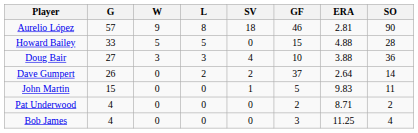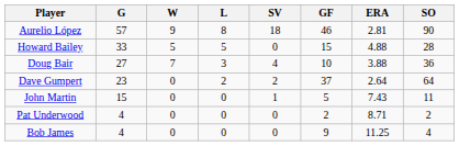Doug Bair | W: 3 -> 7
Dave Gumpert | G: 26 -> 23
Dave Gumpert | SO: 14 -> 64
John Martin | ERA: 9.83 -> 7.43
Bob James | GF: 3 -> 9
